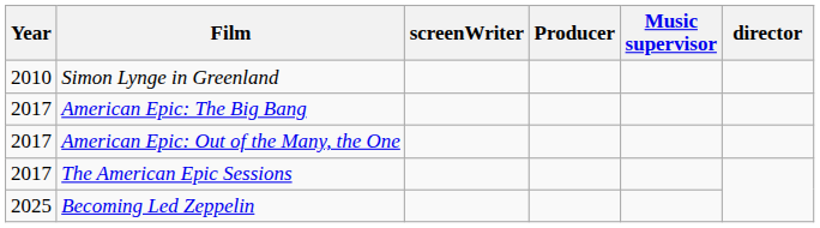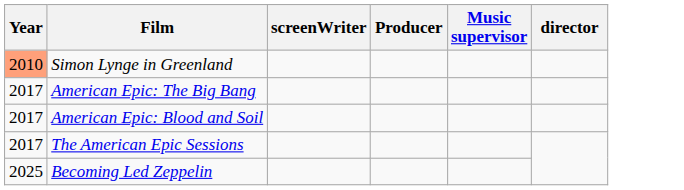Simon Lynge in Greenland | Year: no background -> lightsalmon background
+ row: 2017 | American Epic: Blood and Soil
- row: 2017 | American Epic: Out of the Many, the One
